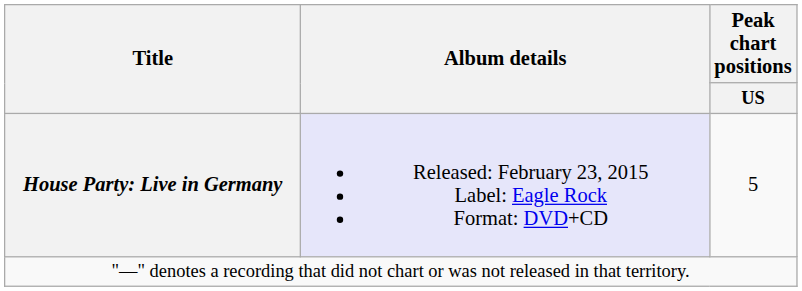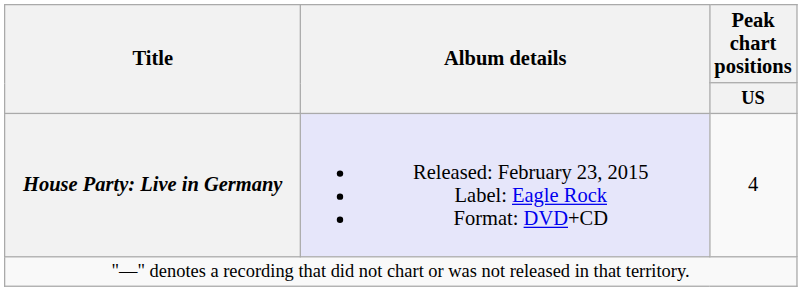House Party: Live in Germany | Peak chart positions / US: 5 -> 4
